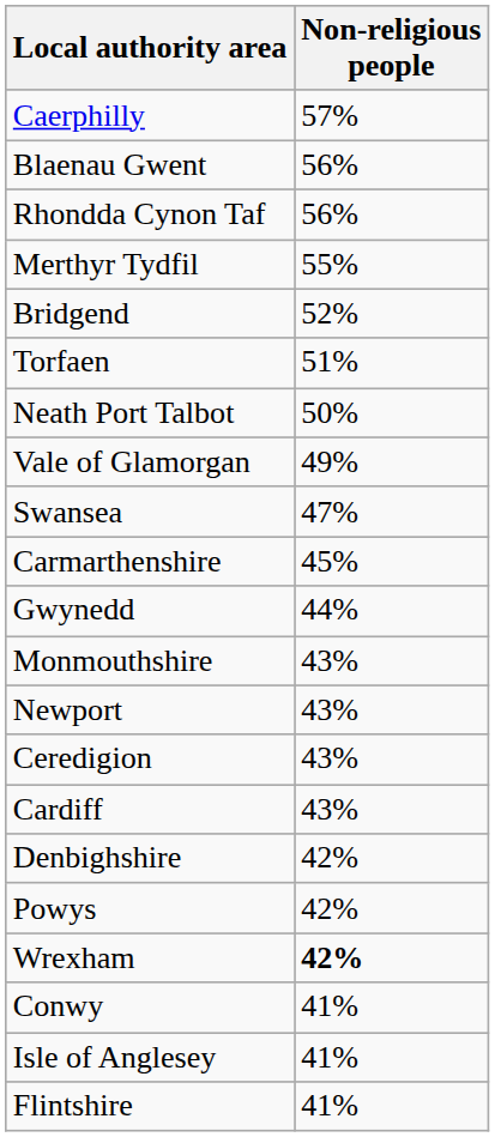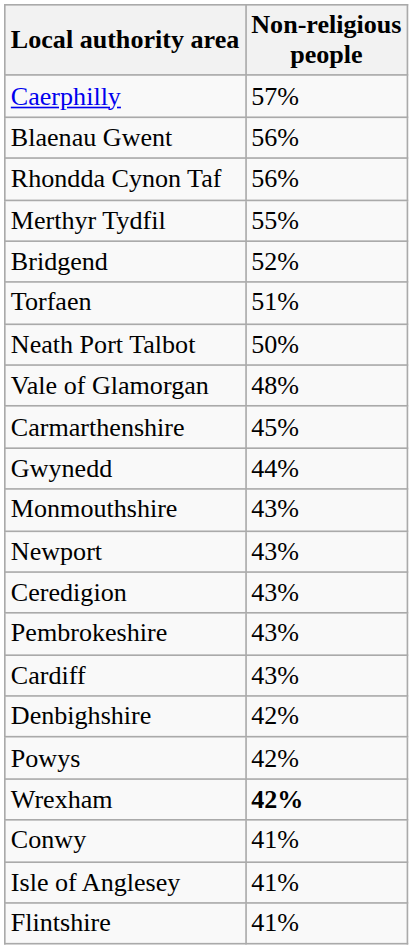Vale of Glamorgan | Non-religious people: 49% -> 48%
- row: Swansea | 47%
+ row: Pembrokeshire | 43%
